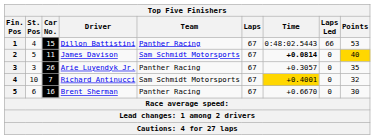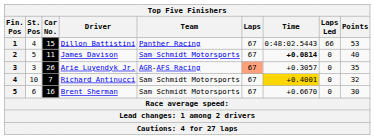James Davison | Points: gold background -> no background
Arie Luyendyk Jr. | Team: Panther Racing -> AGR-AFS Racing
Arie Luyendyk Jr. | Laps: no background -> lightsalmon background
Brent Sherman | Team: Panther Racing -> Sam Schmidt Motorsports
